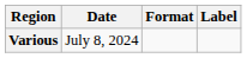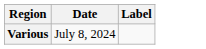- column: Format
